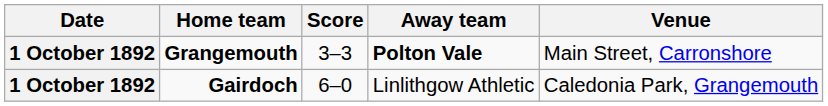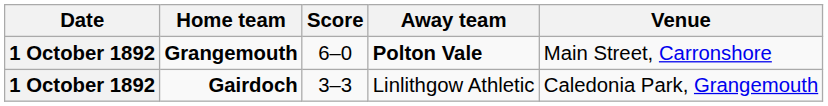Grangemouth | Score: 3–3 -> 6–0
Gairdoch | Score: 6–0 -> 3–3
